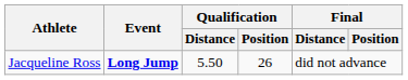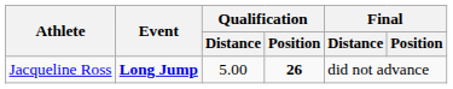Jacqueline Ross | Qualification / Distance: 5.50 -> 5.00
Jacqueline Ross | Qualification / Position: normal -> bold
